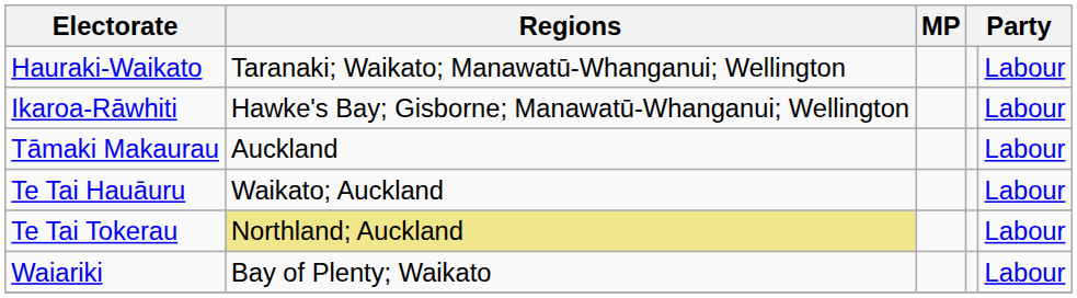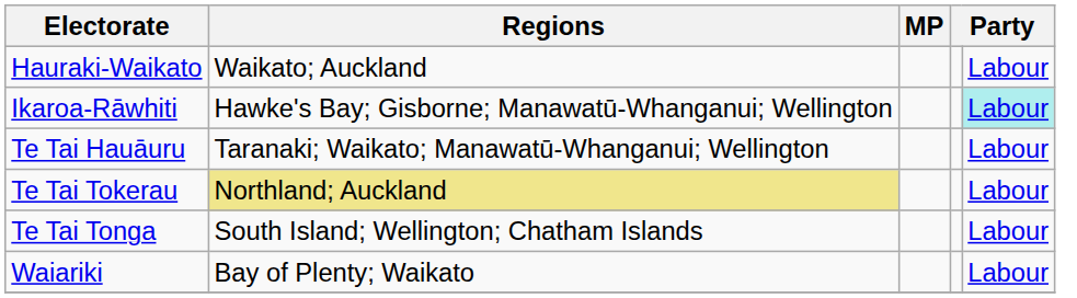Hauraki-Waikato | Regions: Taranaki; Waikato; Manawatū-Whanganui; Wellington -> Waikato; Auckland
Ikaroa-Rāwhiti | column 5: no background -> paleturquoise background
- row: Tāmaki Makaurau | Auckland | Labour
Te Tai Hauāuru | Regions: Waikato; Auckland -> Taranaki; Waikato; Manawatū-Whanganui; Wellington
+ row: Te Tai Tonga | South Island; Wellington; Chatham Islands | Labour
